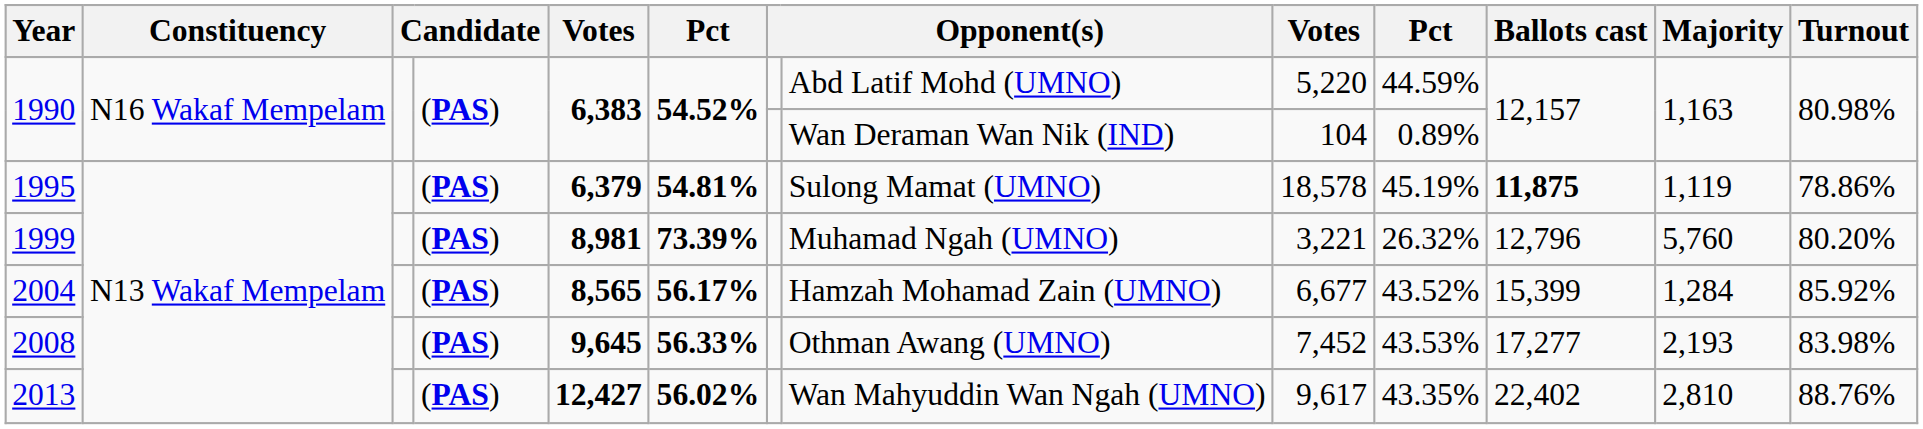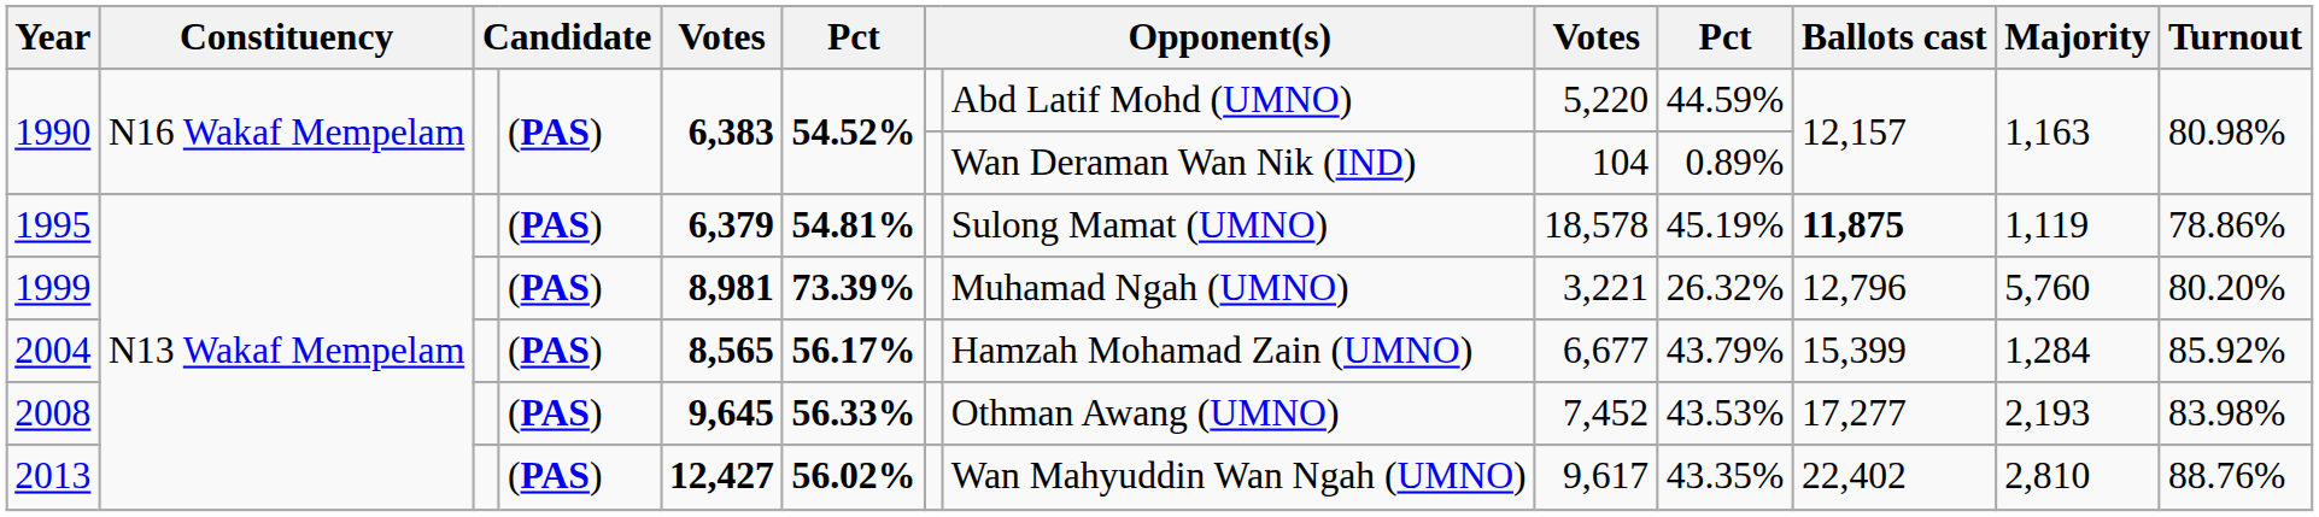2004 | column 10: 43.52% -> 43.79%
